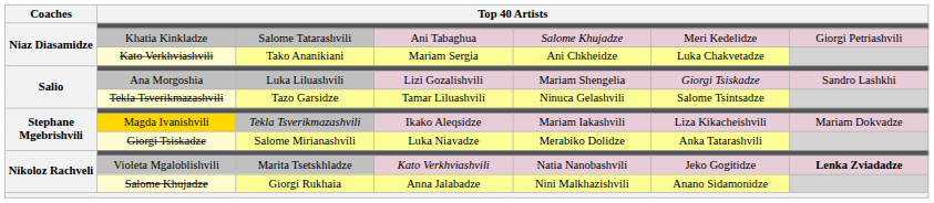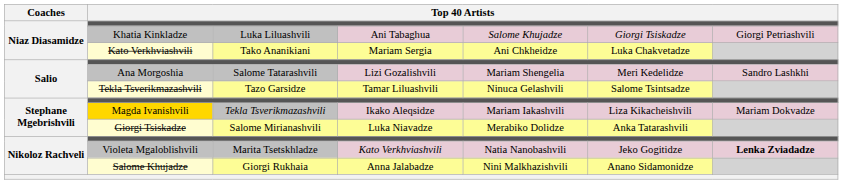Khatia Kinkladze | column 3: Salome Tatarashvili -> Luka Liluashvili
Khatia Kinkladze | column 6: Meri Kedelidze -> Giorgi Tsiskadze
Ana Morgoshia | column 3: Luka Liluashvili -> Salome Tatarashvili
Ana Morgoshia | column 6: Giorgi Tsiskadze -> Meri Kedelidze
